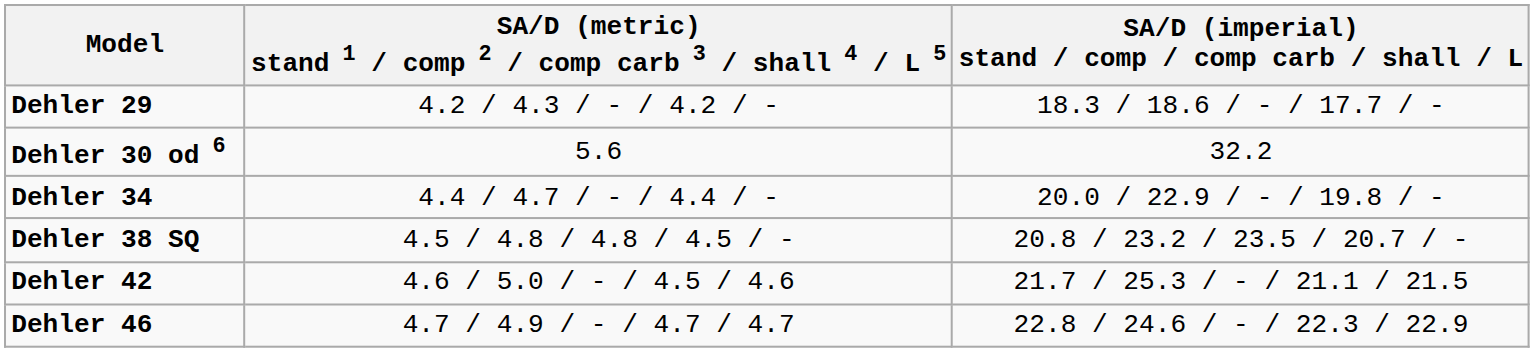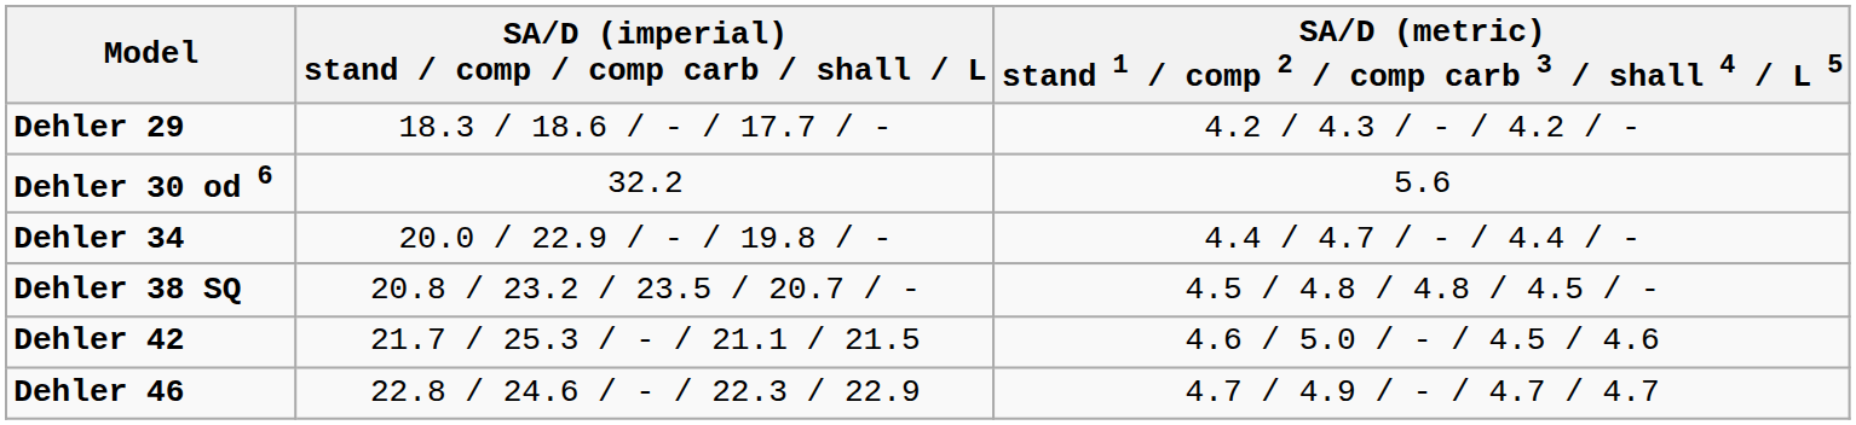columns swapped: SA/D (metric) stand 1 / comp 2 / comp carb 3 / shall 4 / L 5 <-> SA/D (imperial) stand / comp / comp carb / shall / L
